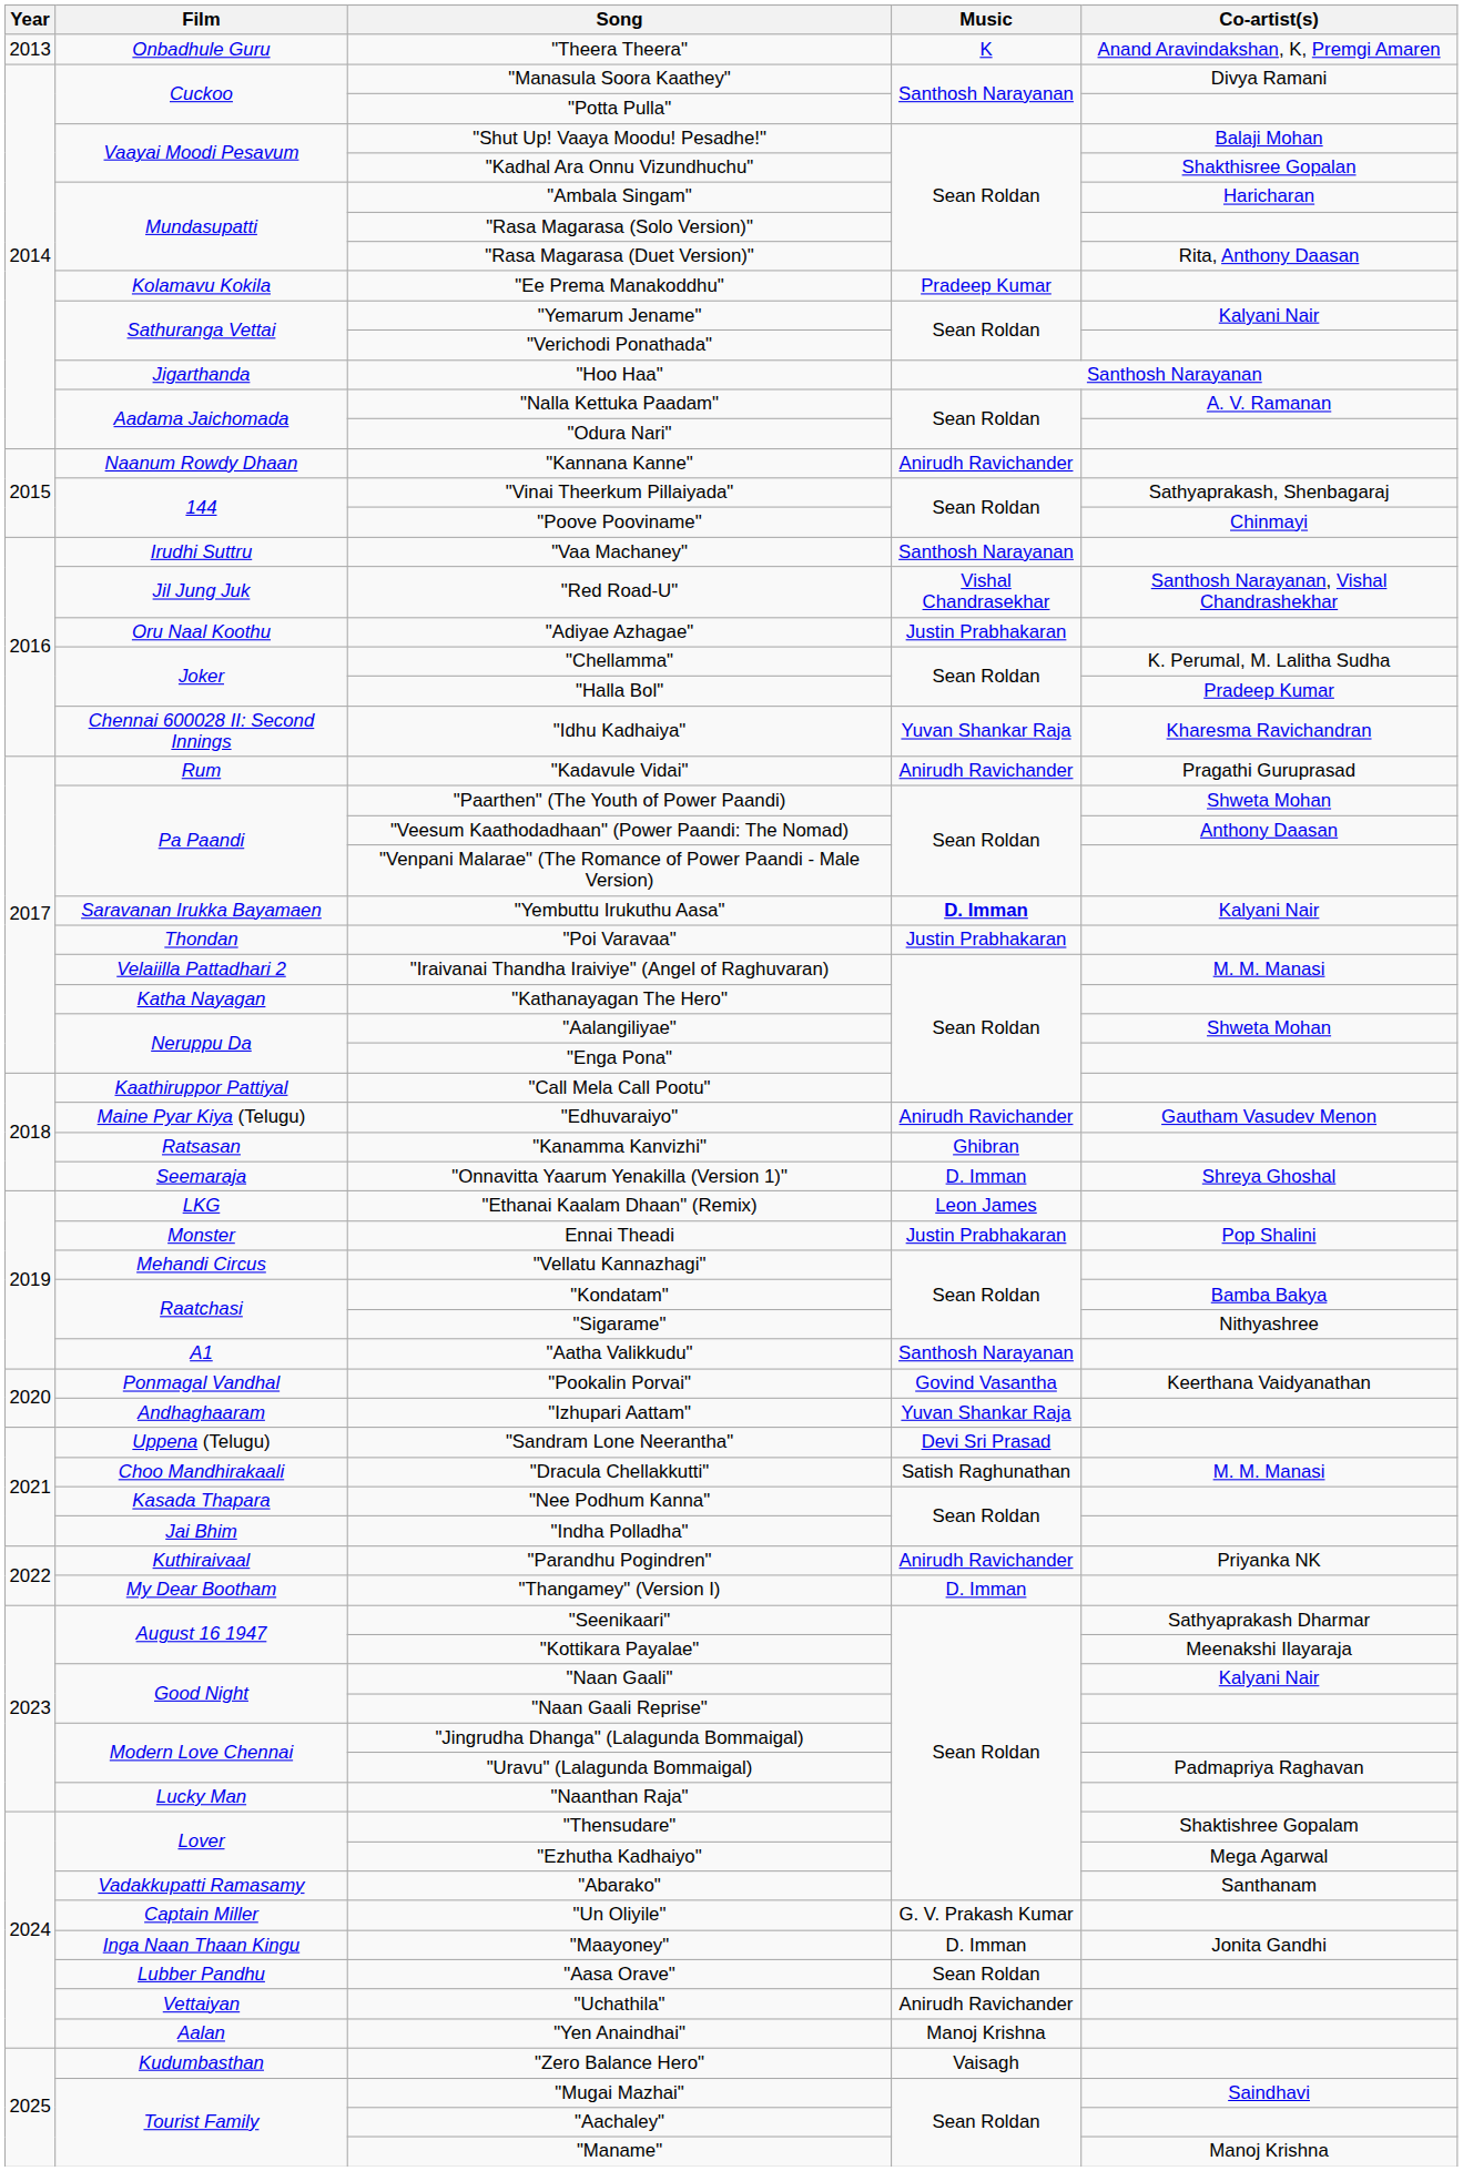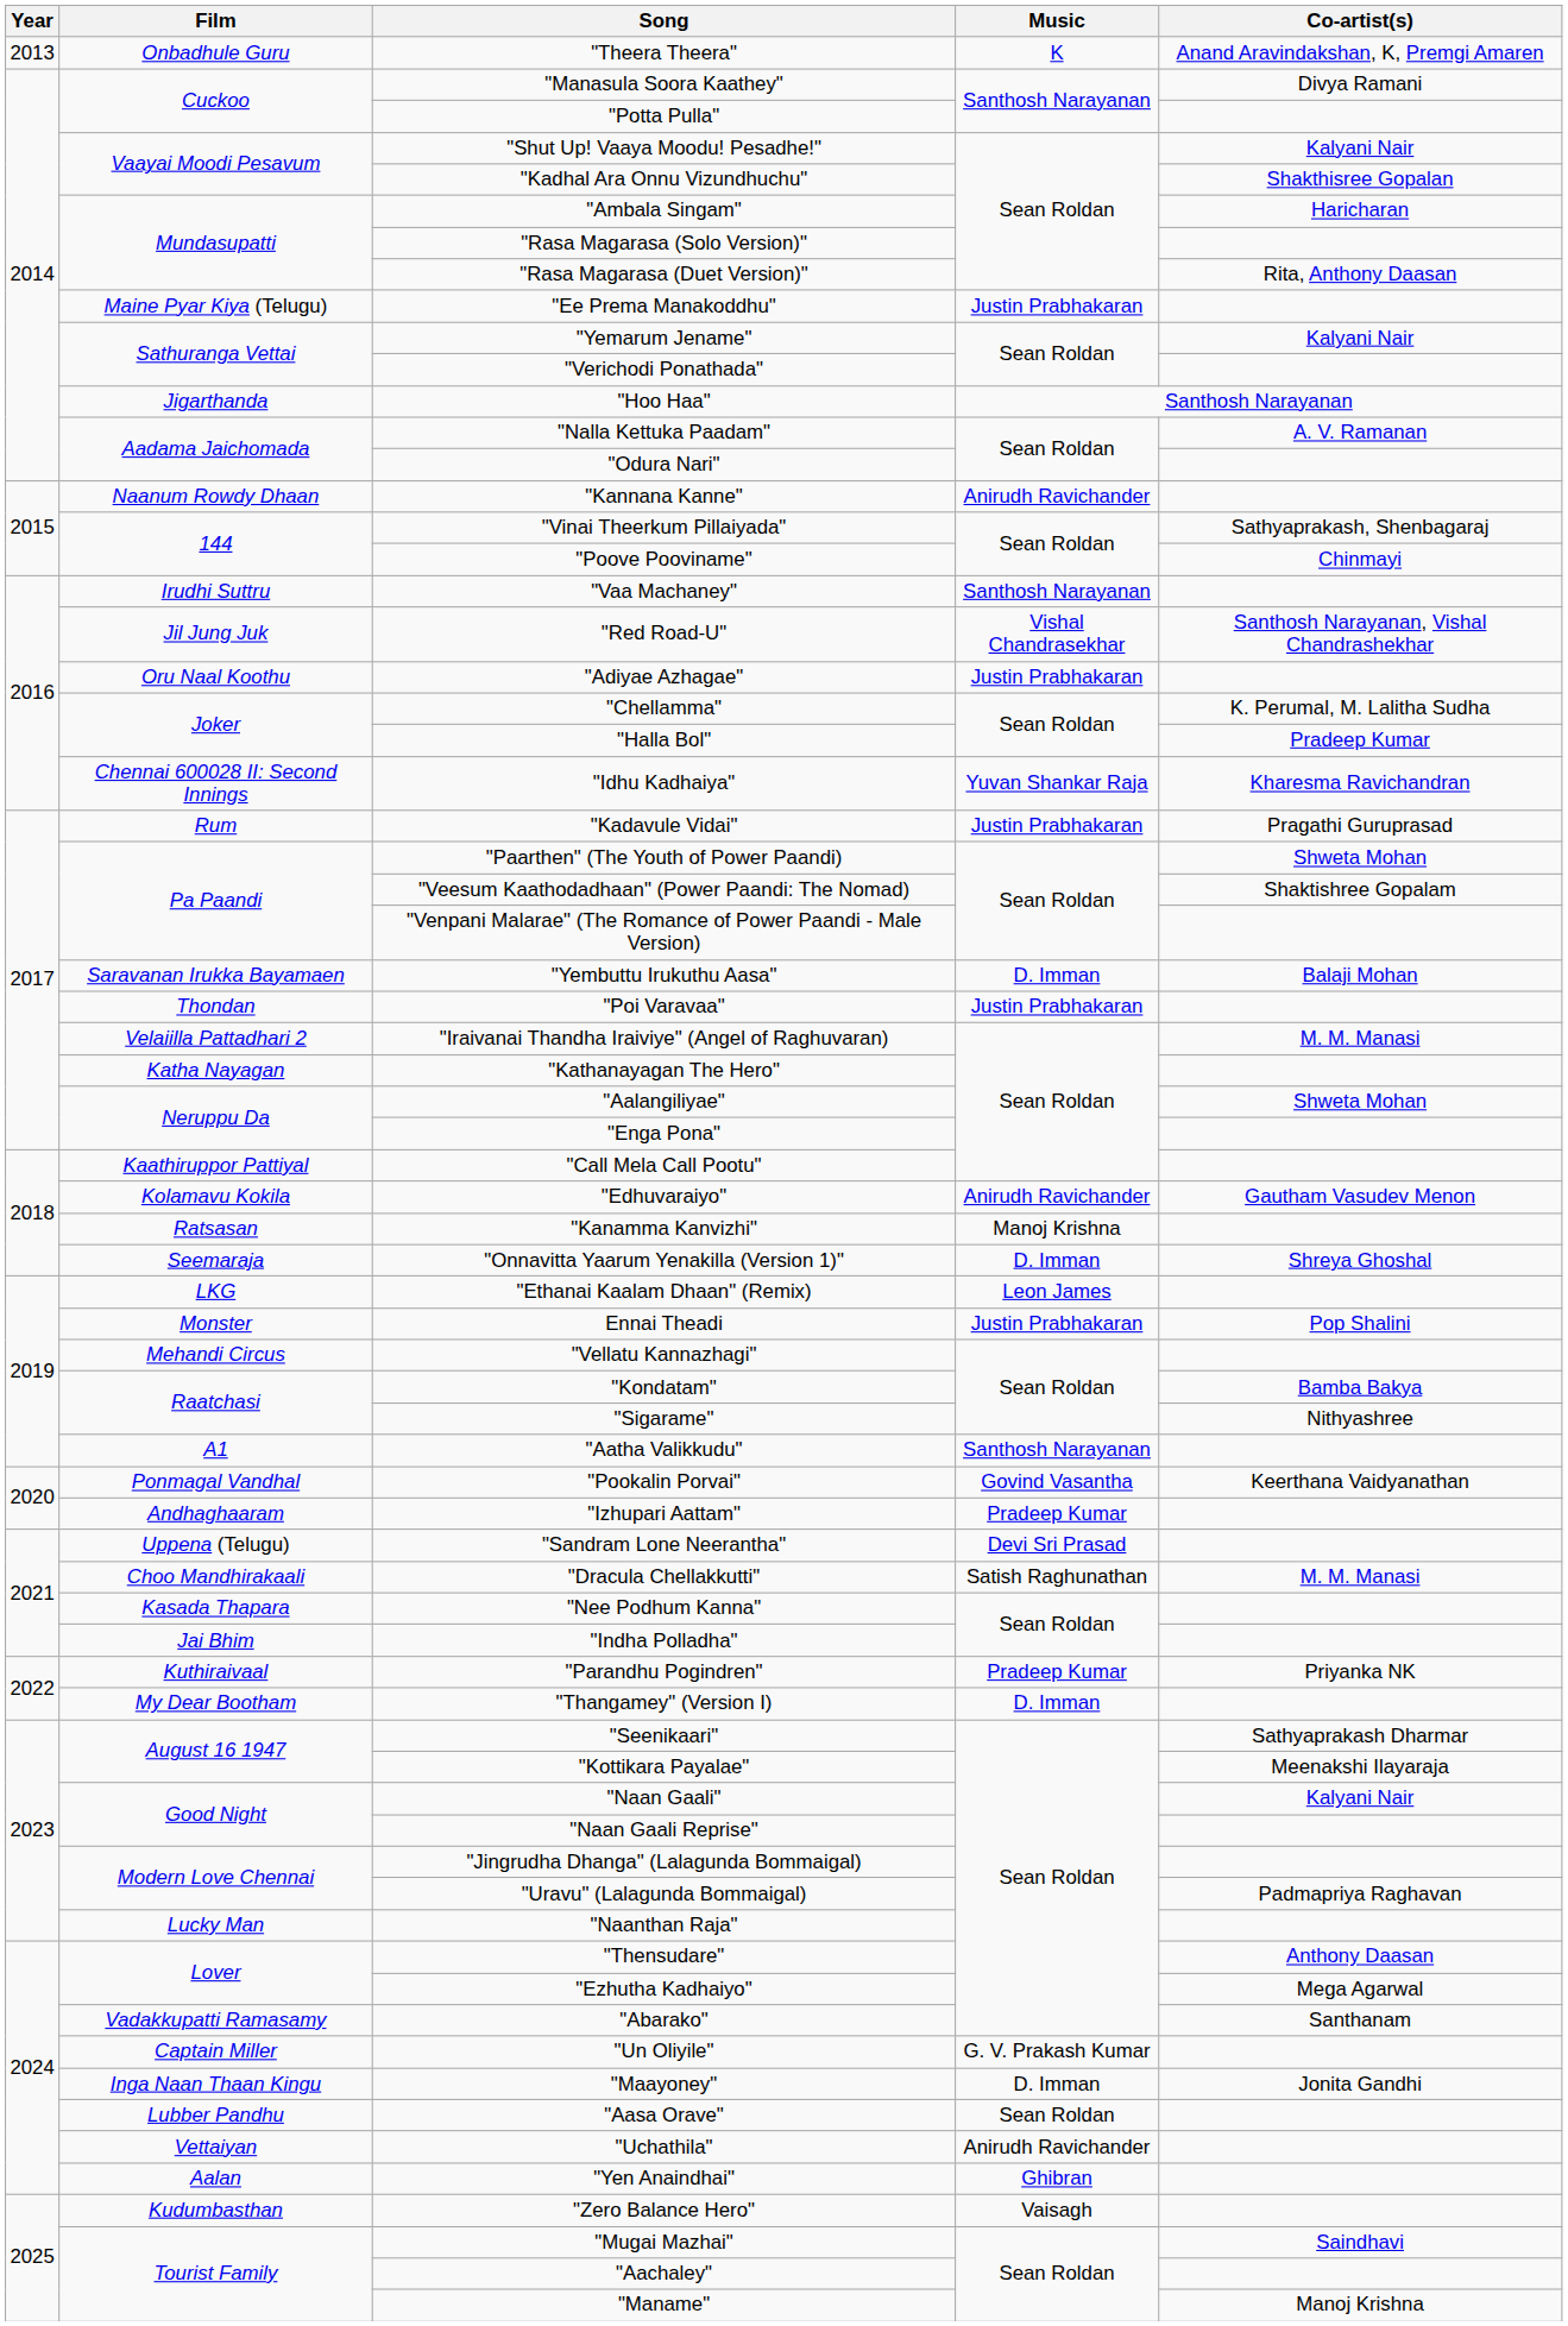"Shut Up! Vaaya Moodu! Pesadhe!" | Co-artist(s): Balaji Mohan -> Kalyani Nair
"Ee Prema Manakoddhu" | Film: Kolamavu Kokila -> Maine Pyar Kiya (Telugu)
"Ee Prema Manakoddhu" | Music: Pradeep Kumar -> Justin Prabhakaran
"Kadavule Vidai" | Music: Anirudh Ravichander -> Justin Prabhakaran
"Veesum Kaathodadhaan" (Power Paandi: The Nomad) | Co-artist(s): Anthony Daasan -> Shaktishree Gopalam
"Yembuttu Irukuthu Aasa" | Music: bold -> normal
"Yembuttu Irukuthu Aasa" | Co-artist(s): Kalyani Nair -> Balaji Mohan
"Edhuvaraiyo" | Film: Maine Pyar Kiya (Telugu) -> Kolamavu Kokila
"Kanamma Kanvizhi" | Music: Ghibran -> Manoj Krishna
"Izhupari Aattam" | Music: Yuvan Shankar Raja -> Pradeep Kumar
"Parandhu Pogindren" | Music: Anirudh Ravichander -> Pradeep Kumar
"Thensudare" | Co-artist(s): Shaktishree Gopalam -> Anthony Daasan
"Yen Anaindhai" | Music: Manoj Krishna -> Ghibran
